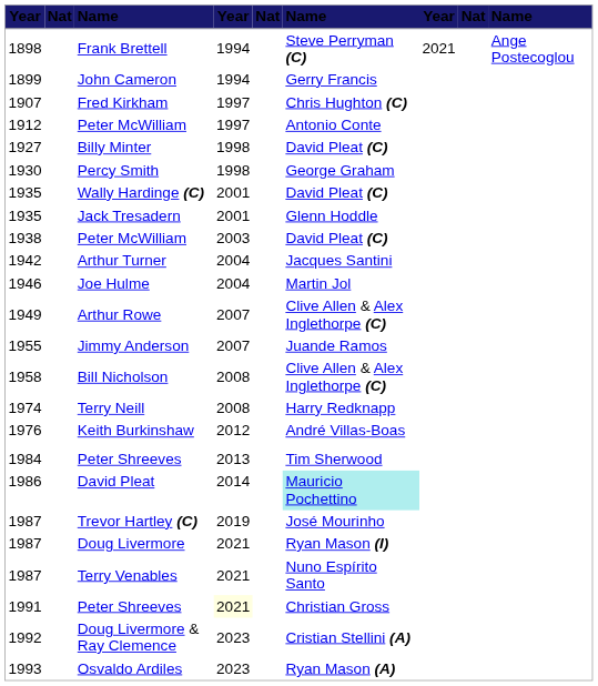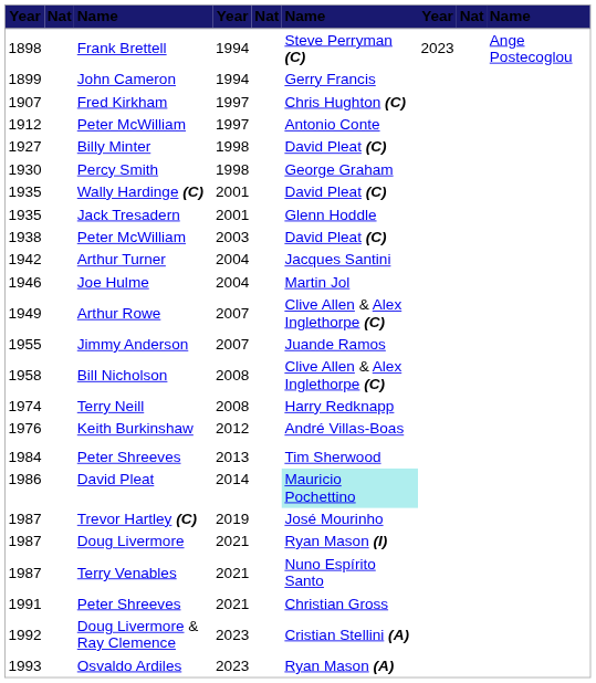Frank Brettell | column 7: 2021 -> 2023
1991 / Peter Shreeves | column 4: lightyellow background -> no background
